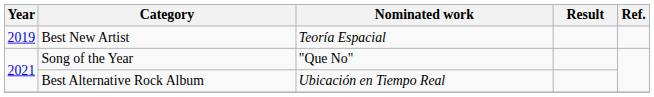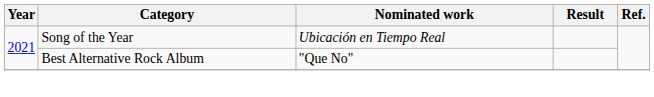- row: 2019 | Best New Artist | Teoría Espacial
Song of the Year | Nominated work: "Que No" -> Ubicación en Tiempo Real
Best Alternative Rock Album | Nominated work: Ubicación en Tiempo Real -> "Que No"
